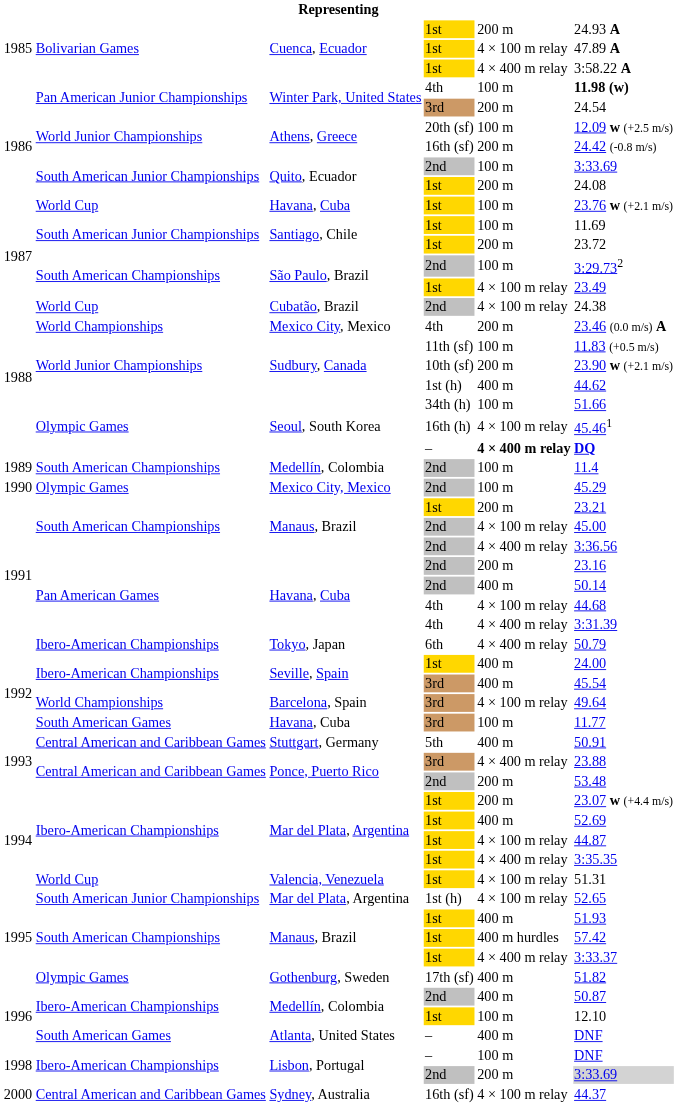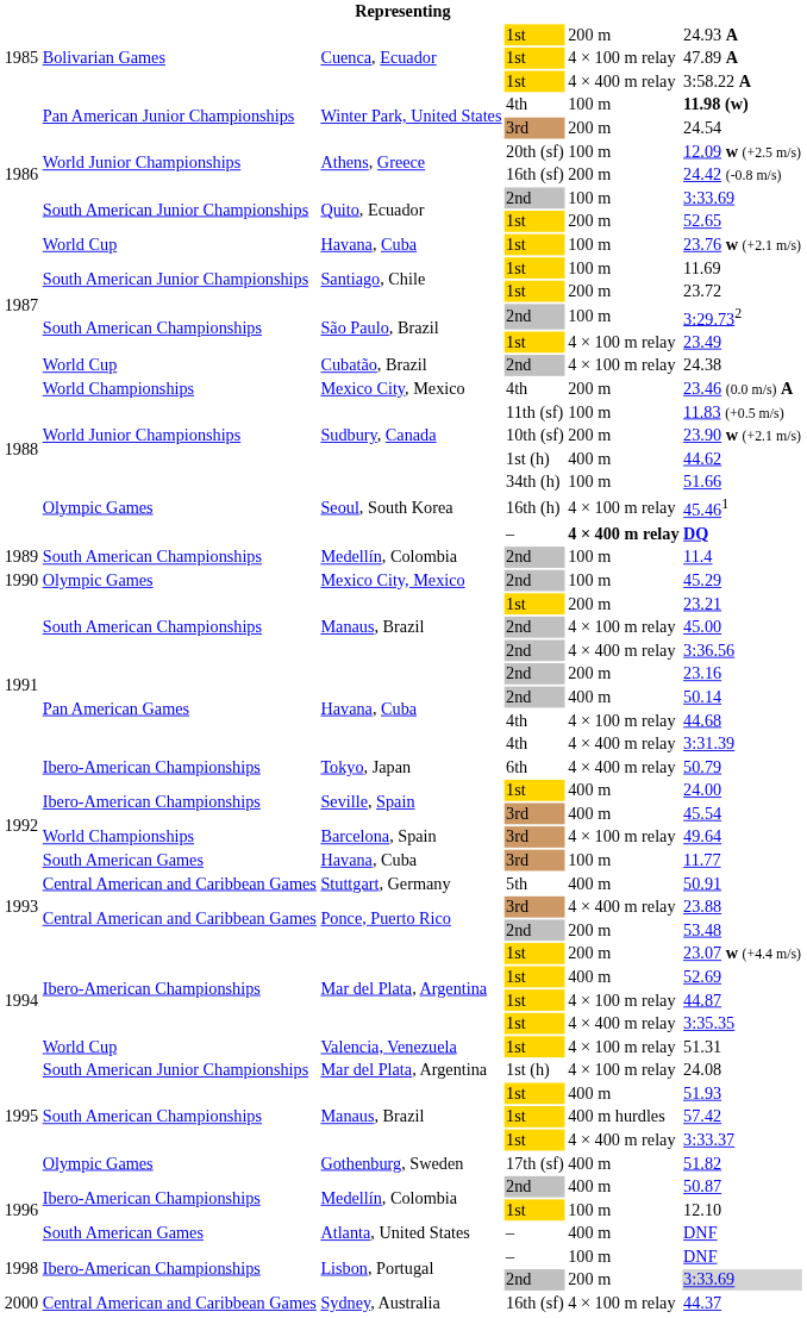Quito, Ecuador / 1st | column 6: 24.08 -> 52.65
Mar del Plata, Argentina / 1st (h) | column 6: 52.65 -> 24.08
